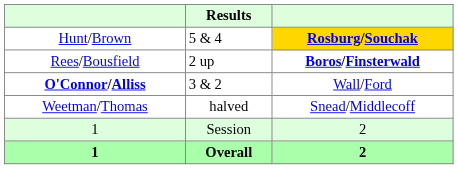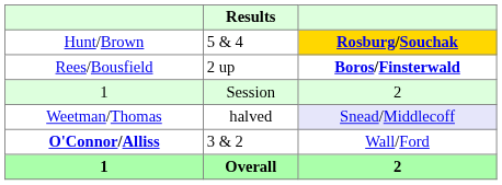rows swapped: O'Connor/Alliss <-> 1 / Session
Weetman/Thomas | column 3: no background -> lavender background
